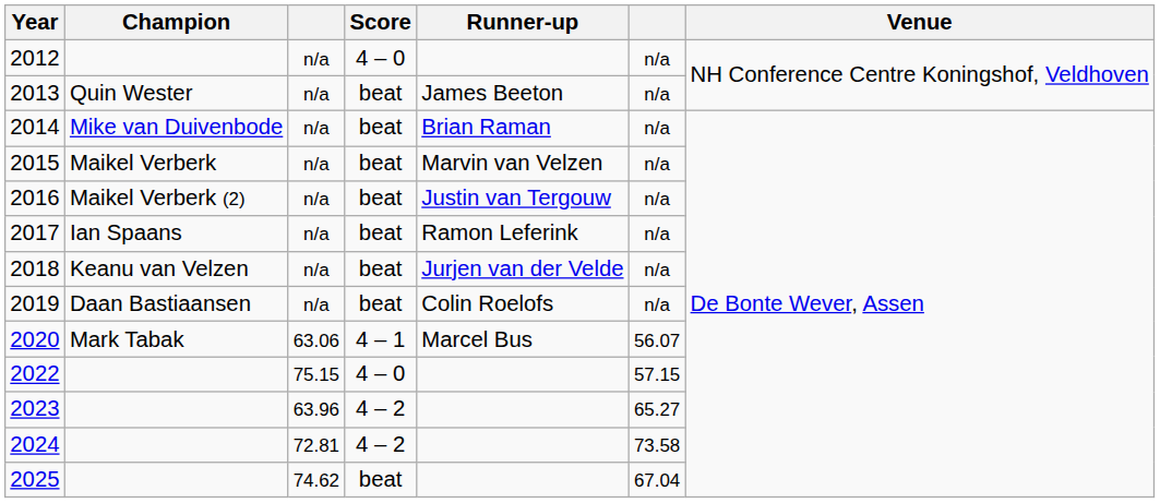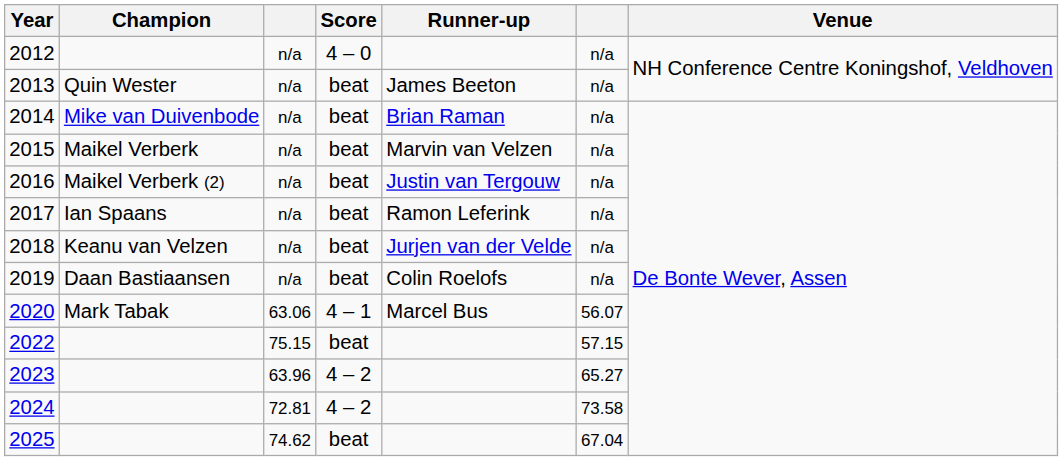2022 | Score: 4 – 0 -> beat
